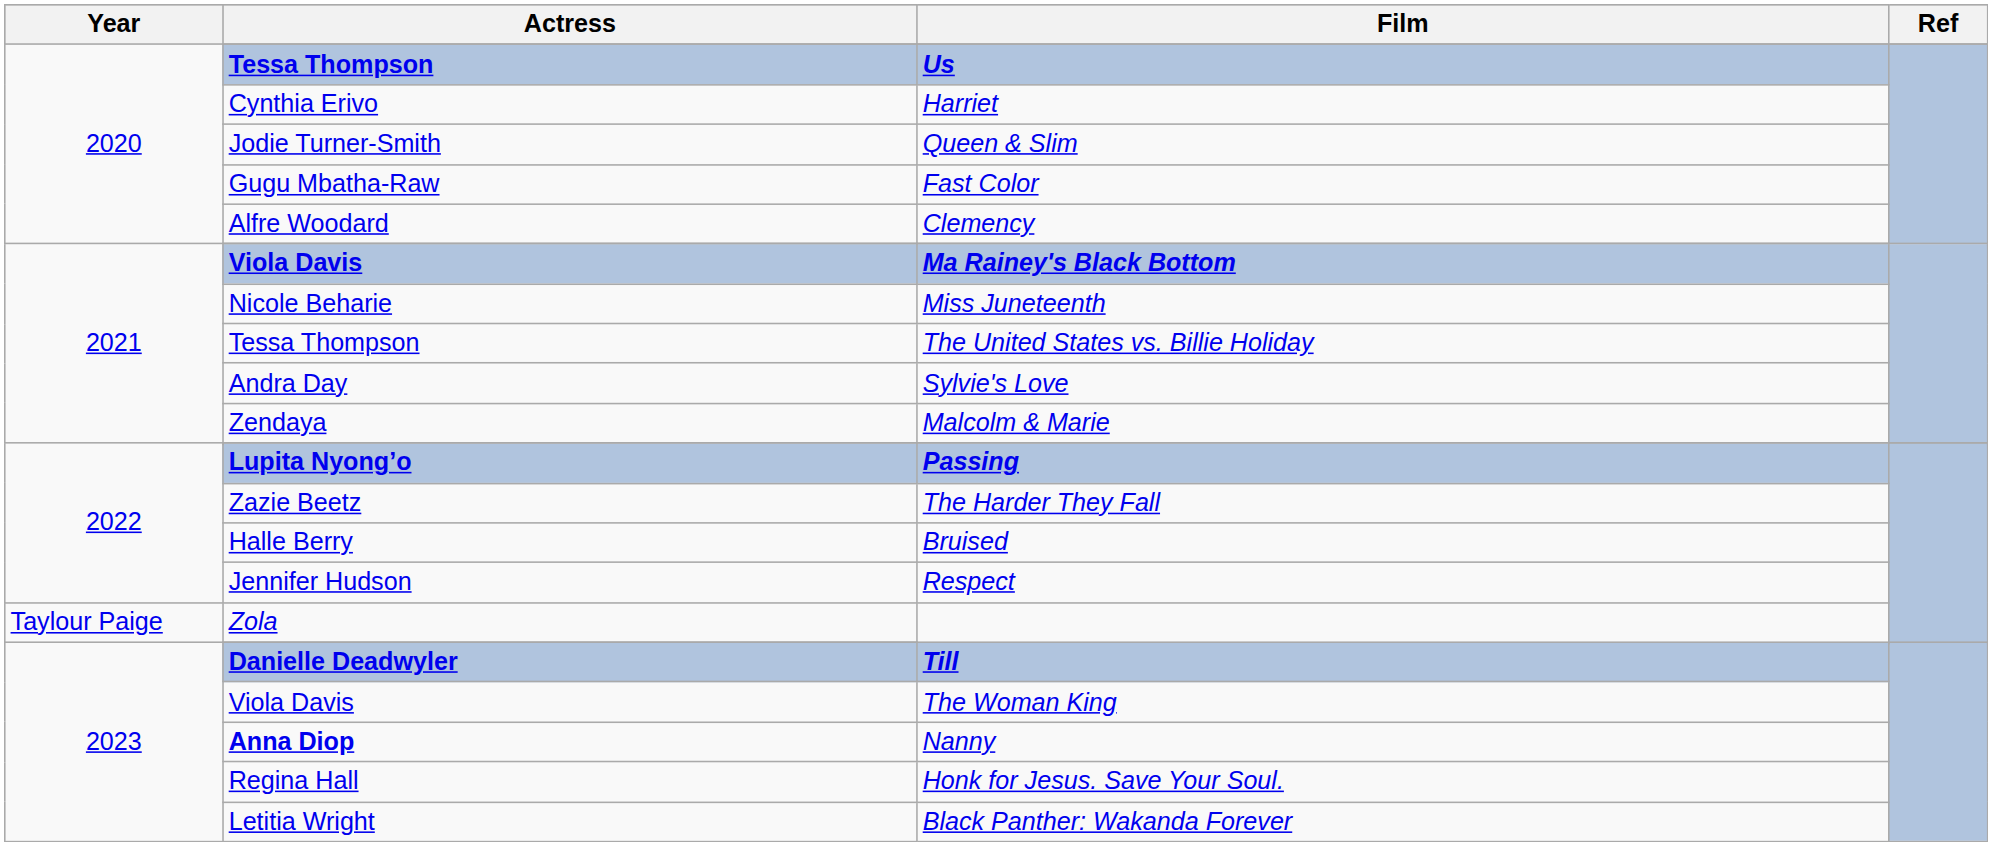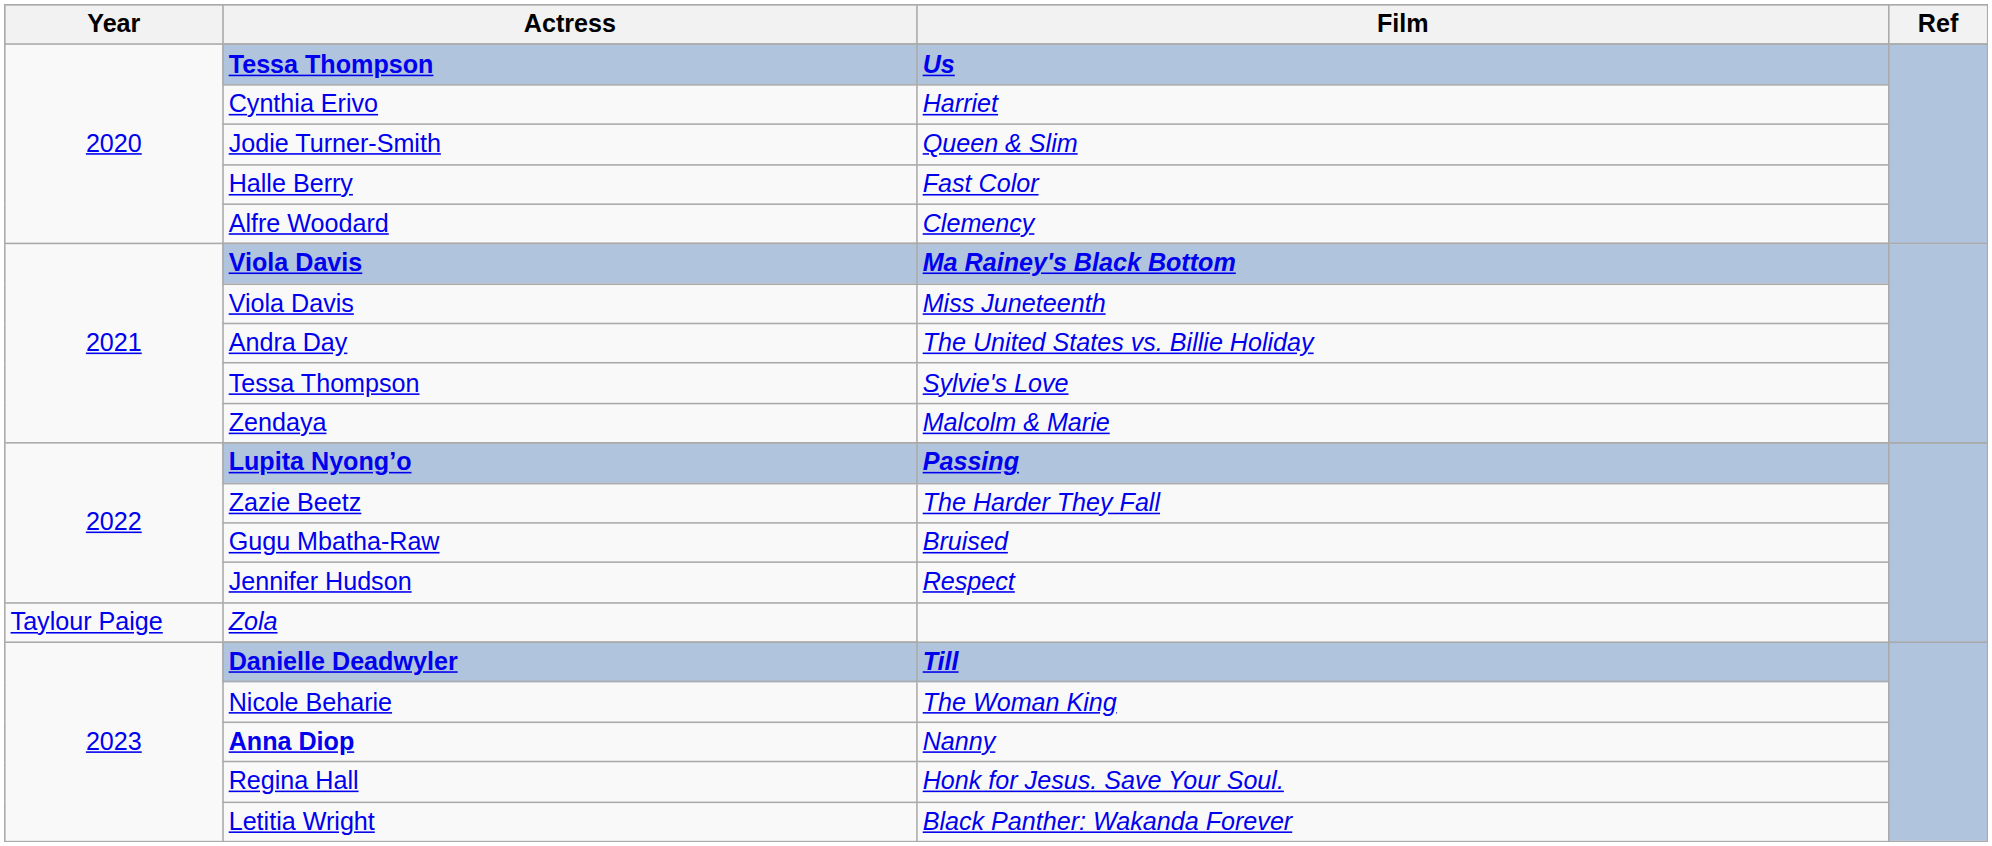Fast Color | Actress: Gugu Mbatha-Raw -> Halle Berry
Miss Juneteenth | Actress: Nicole Beharie -> Viola Davis
The United States vs. Billie Holiday | Actress: Tessa Thompson -> Andra Day
Sylvie's Love | Actress: Andra Day -> Tessa Thompson
Bruised | Actress: Halle Berry -> Gugu Mbatha-Raw
The Woman King | Actress: Viola Davis -> Nicole Beharie
